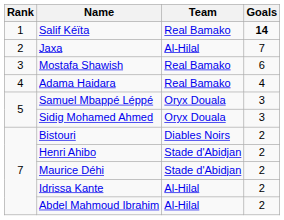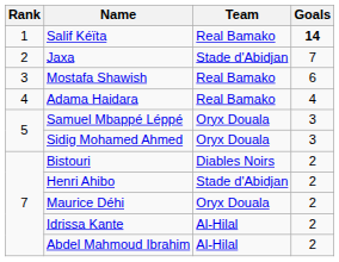Jaxa | Team: Al-Hilal -> Stade d'Abidjan
Maurice Déhi | Team: Stade d'Abidjan -> Oryx Douala
